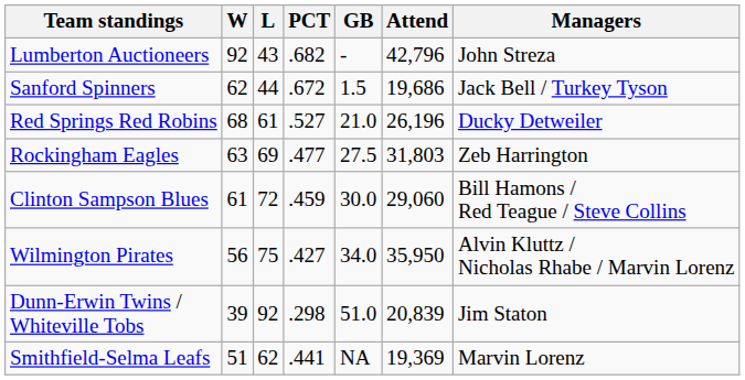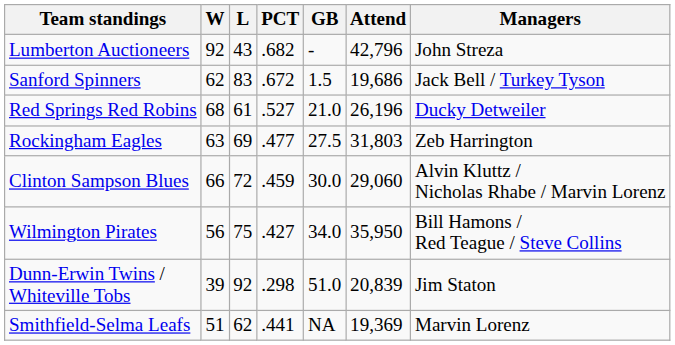Sanford Spinners | L: 44 -> 83
Clinton Sampson Blues | W: 61 -> 66
Clinton Sampson Blues | Managers: Bill Hamons / Red Teague / Steve Collins -> Alvin Kluttz / Nicholas Rhabe / Marvin Lorenz
Wilmington Pirates | Managers: Alvin Kluttz / Nicholas Rhabe / Marvin Lorenz -> Bill Hamons / Red Teague / Steve Collins
